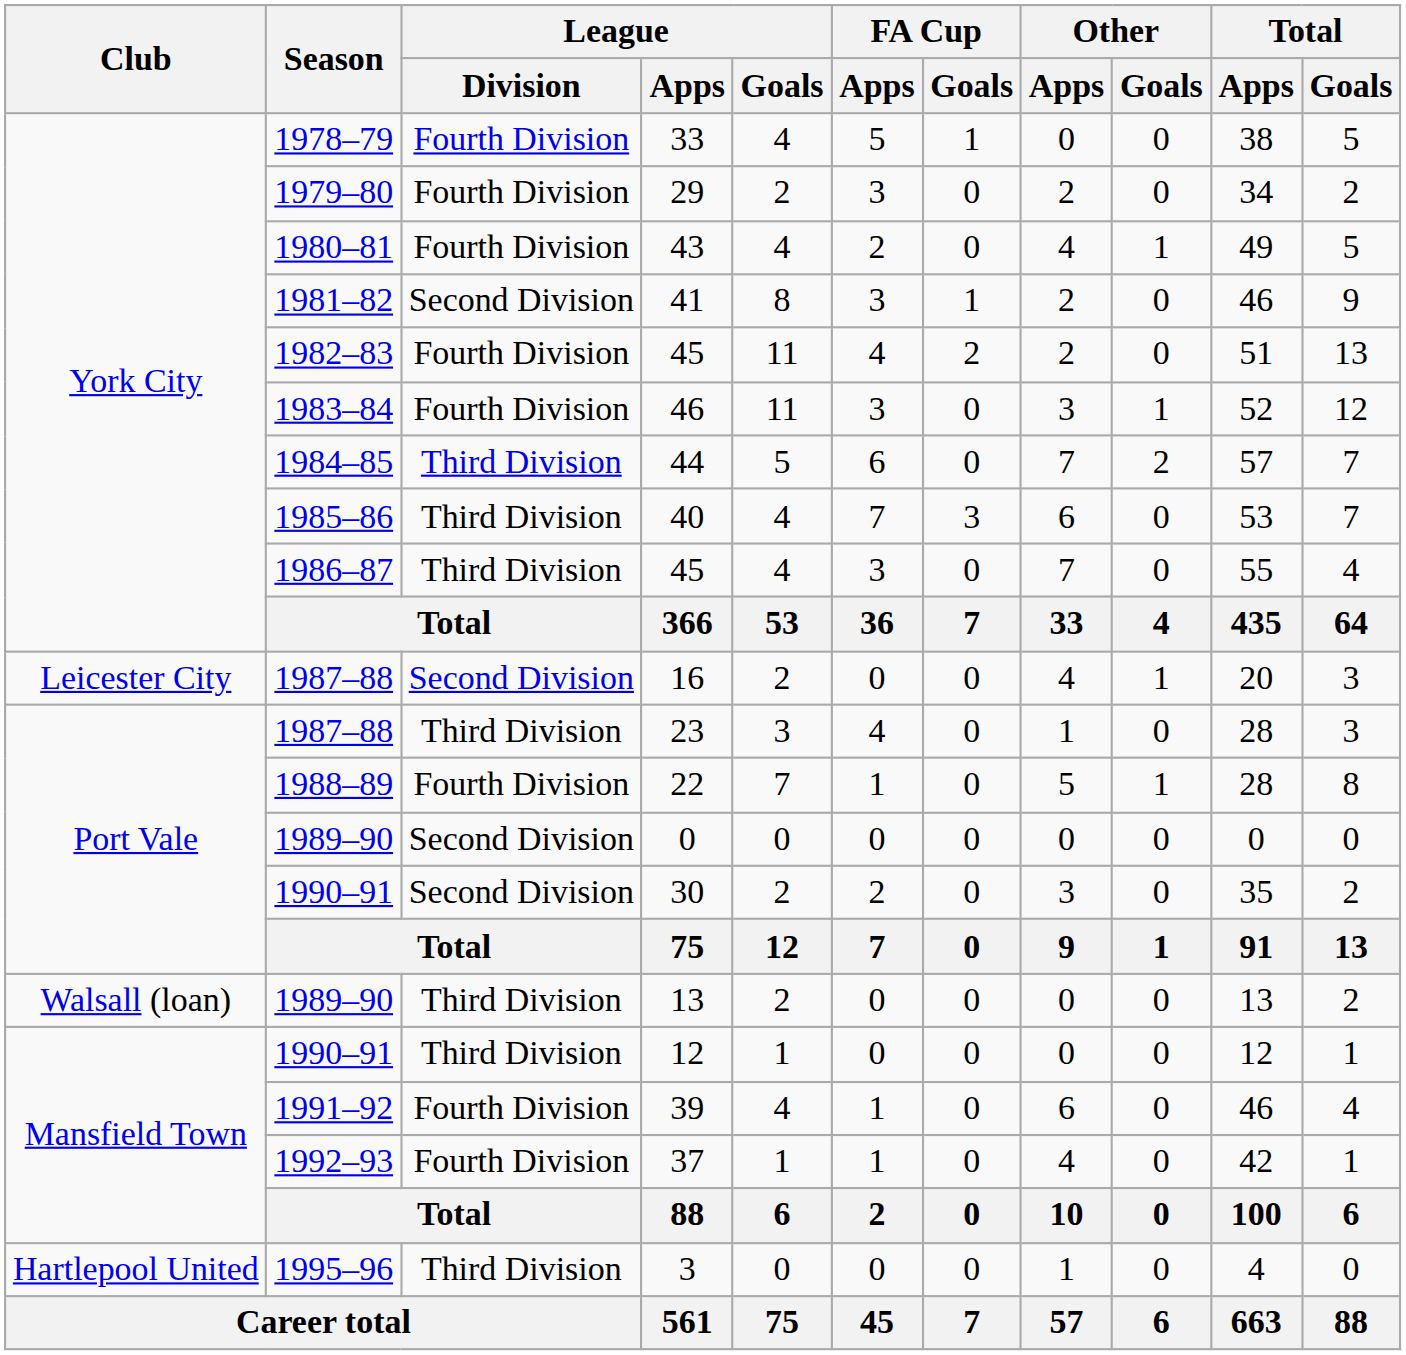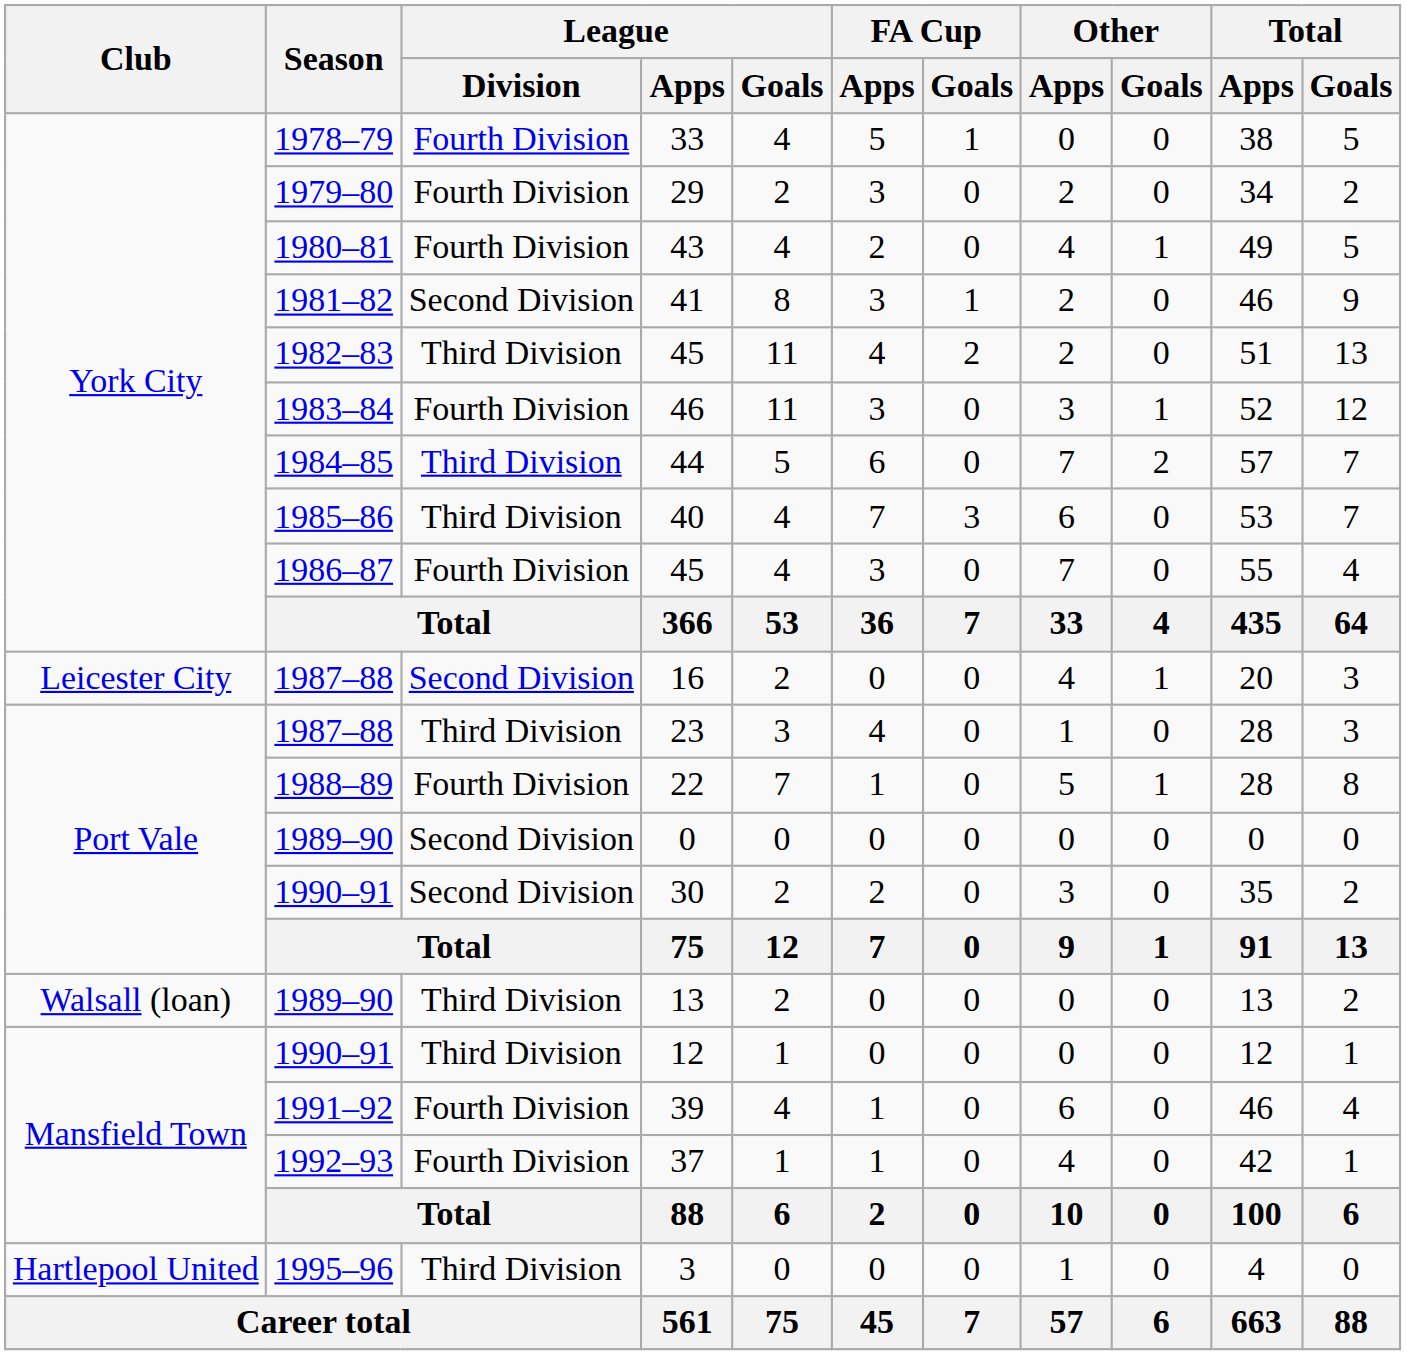1982–83 / 45 | League / Division: Fourth Division -> Third Division
1986–87 / 45 | League / Division: Third Division -> Fourth Division
